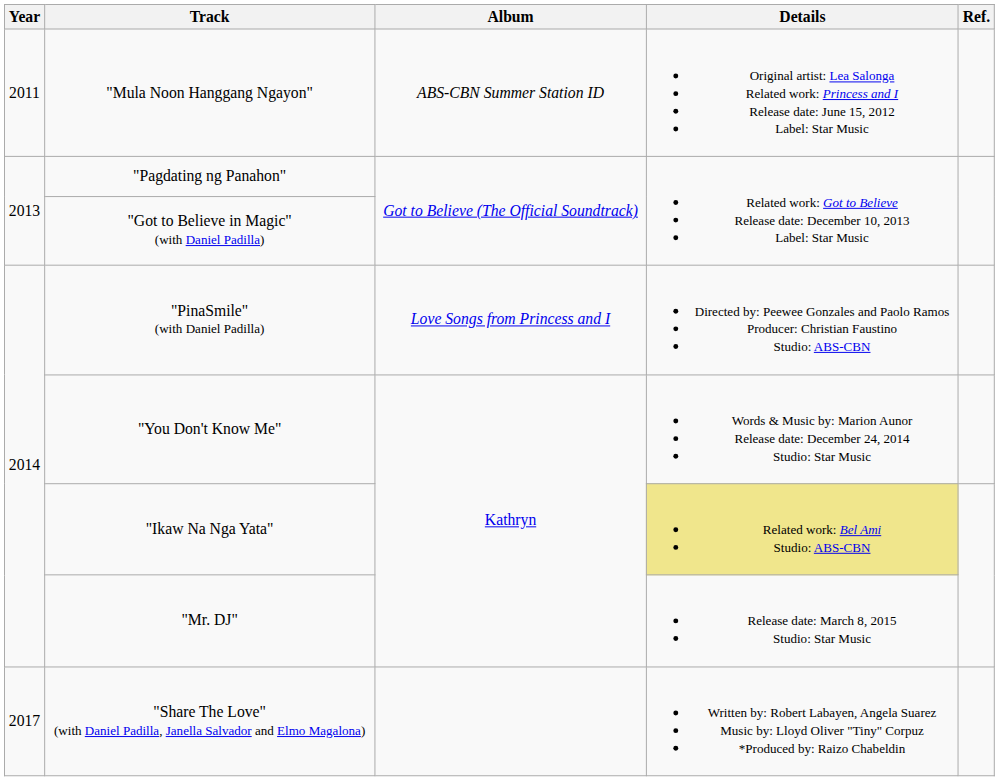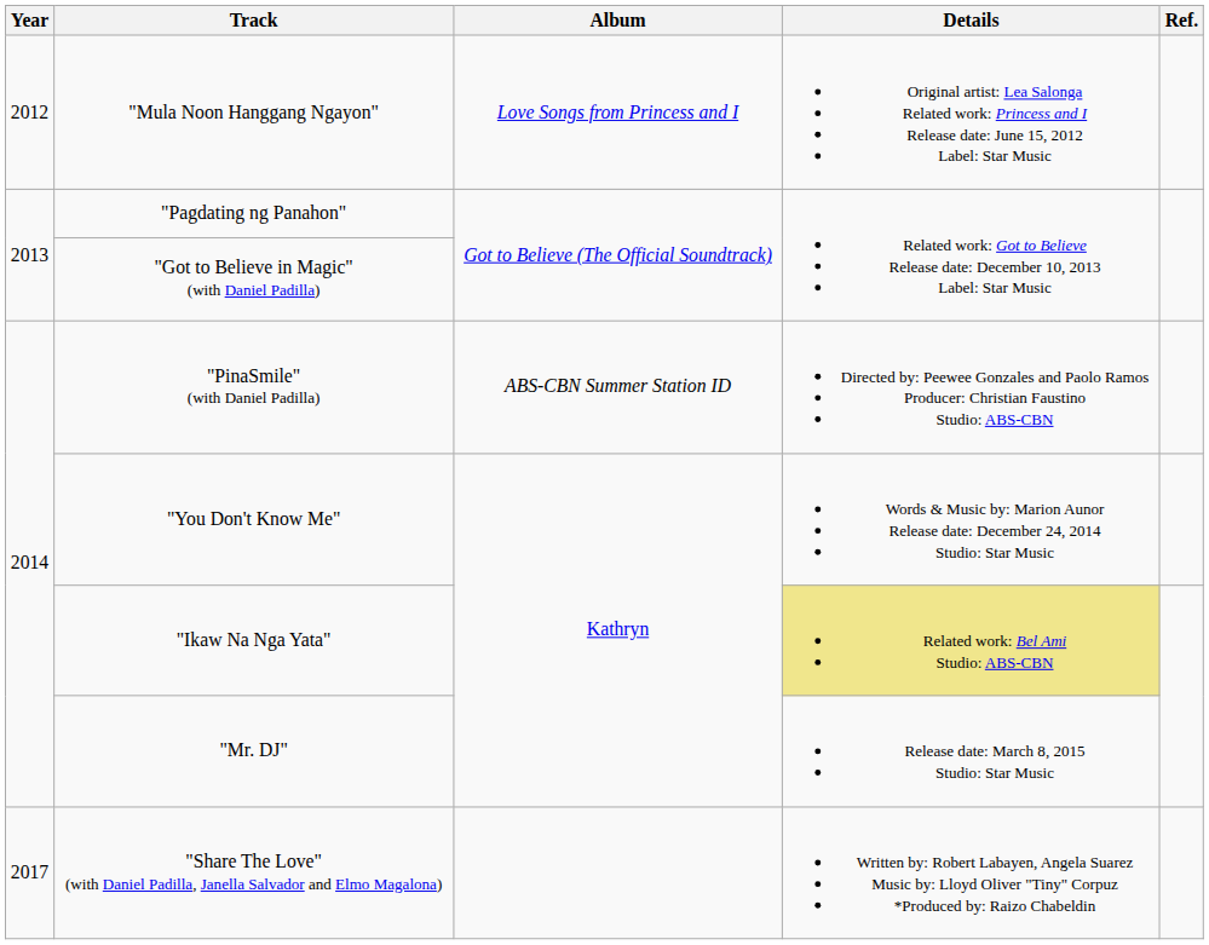"Mula Noon Hanggang Ngayon" | Year: 2011 -> 2012
"Mula Noon Hanggang Ngayon" | Album: ABS-CBN Summer Station ID -> Love Songs from Princess and I
"PinaSmile" (with Daniel Padilla) | Album: Love Songs from Princess and I -> ABS-CBN Summer Station ID
